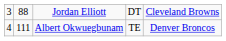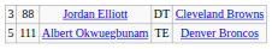Albert Okwuegbunam | column 1: 4 -> 5
